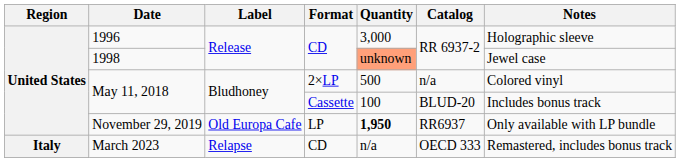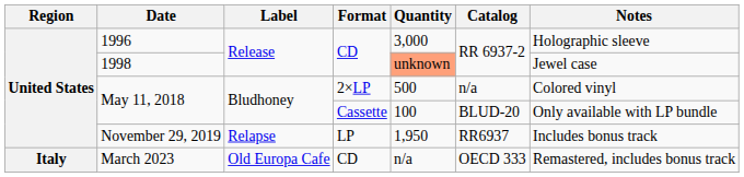May 11, 2018 / Cassette | Notes: Includes bonus track -> Only available with LP bundle
November 29, 2019 | Label: Old Europa Cafe -> Relapse
November 29, 2019 | Quantity: bold -> normal
November 29, 2019 | Notes: Only available with LP bundle -> Includes bonus track
March 2023 | Label: Relapse -> Old Europa Cafe
